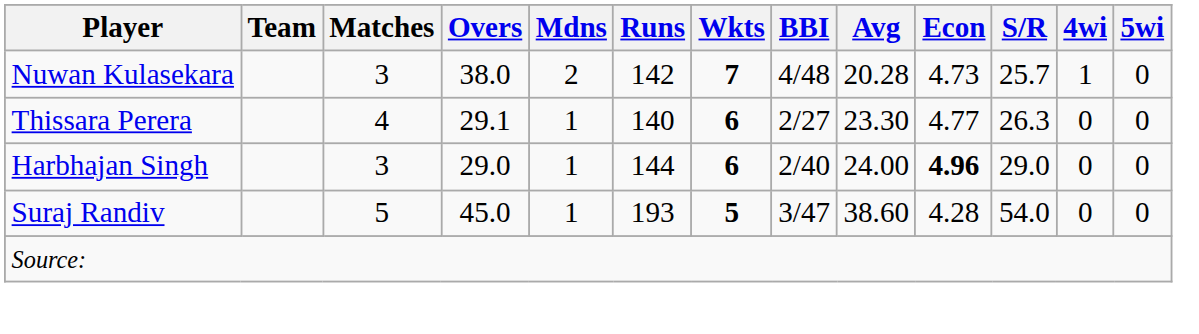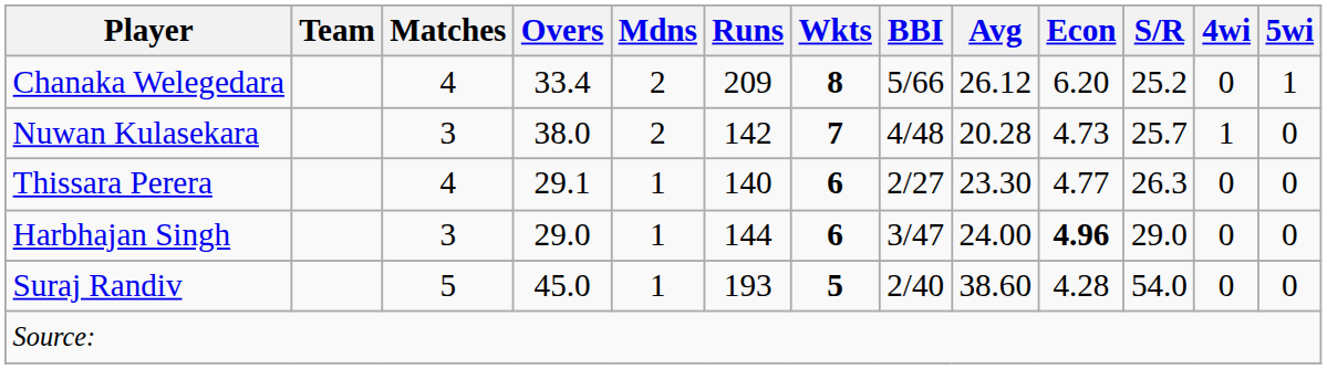+ row: Chanaka Welegedara | 4 | 33.4 | 2 | 209 | 8 | 5/66 | 26.12 | 6.20 | 25.2 | 0 | 1
Harbhajan Singh | BBI: 2/40 -> 3/47
Suraj Randiv | BBI: 3/47 -> 2/40
